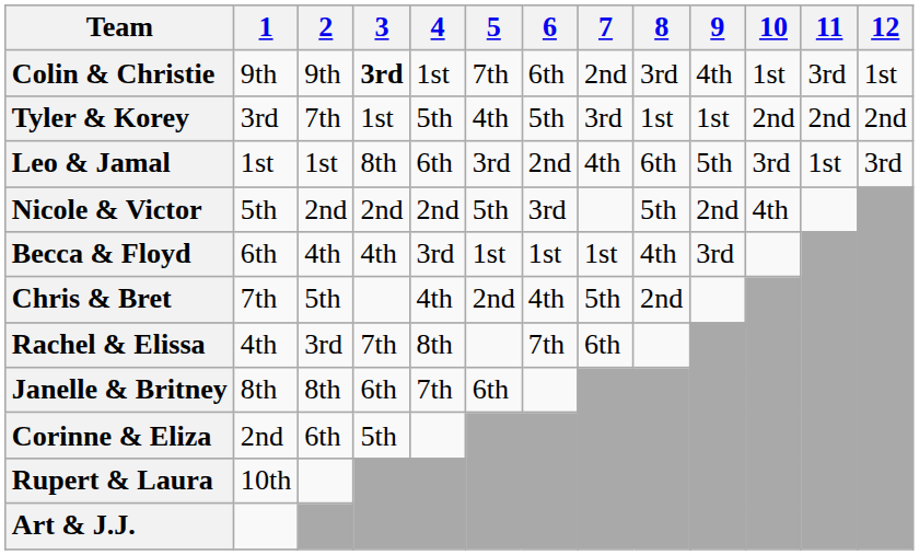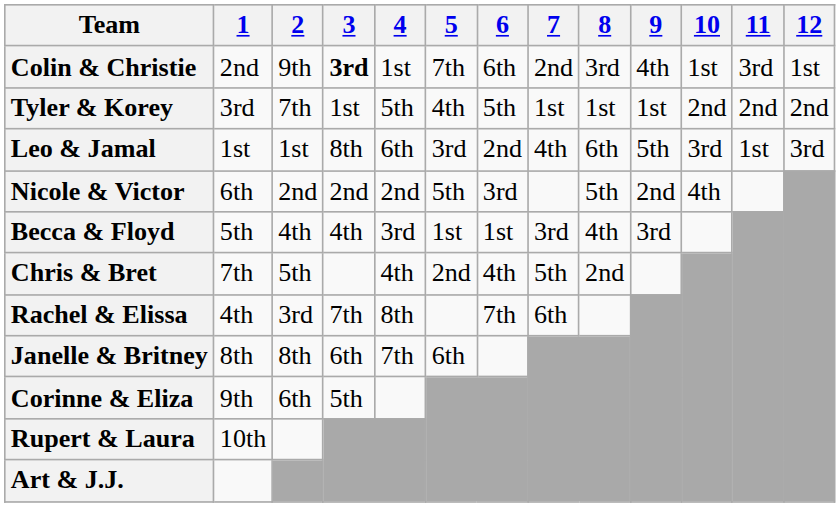Colin & Christie | 1: 9th -> 2nd
Tyler & Korey | 7: 3rd -> 1st
Nicole & Victor | 1: 5th -> 6th
Becca & Floyd | 1: 6th -> 5th
Becca & Floyd | 7: 1st -> 3rd
Corinne & Eliza | 1: 2nd -> 9th
